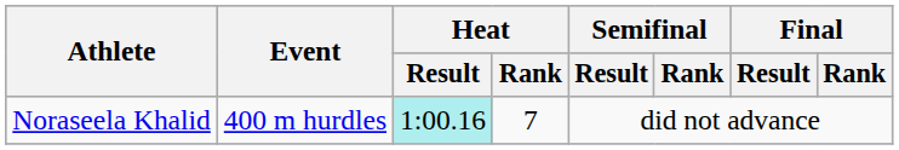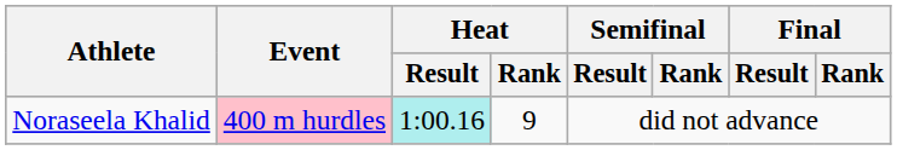Noraseela Khalid | Event: no background -> pink background
Noraseela Khalid | Heat / Rank: 7 -> 9
